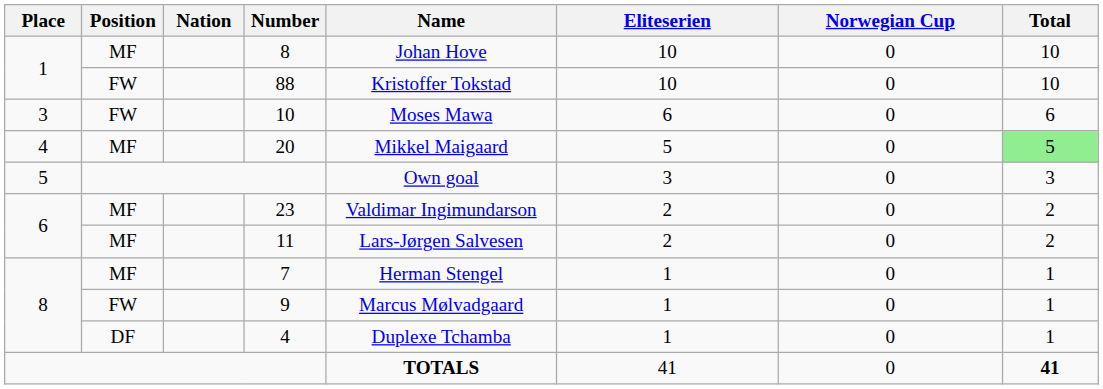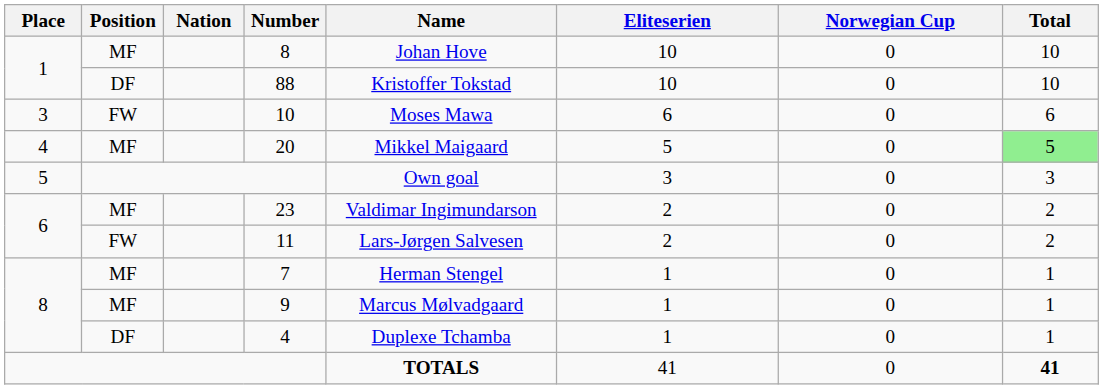88 | Position: FW -> DF
11 | Position: MF -> FW
9 | Position: FW -> MF
